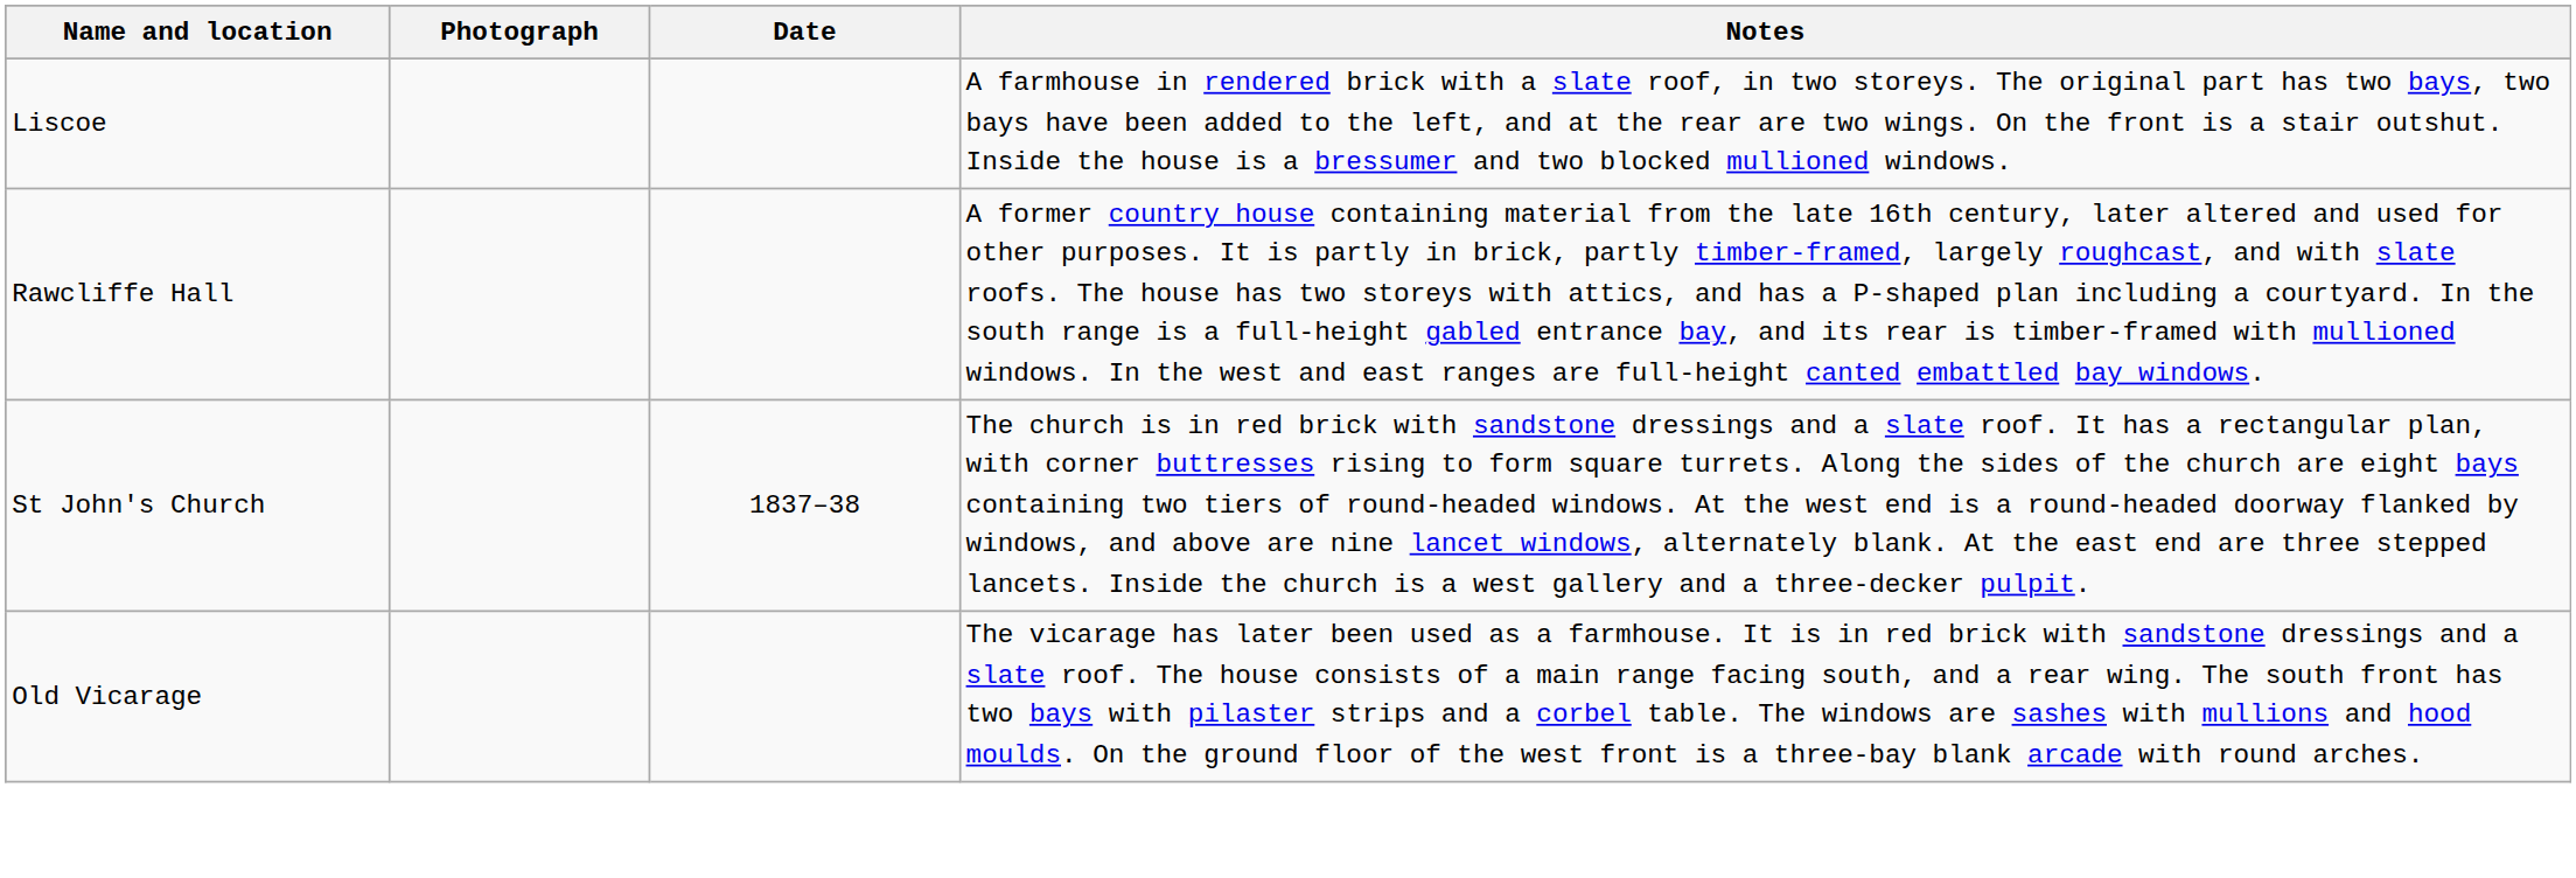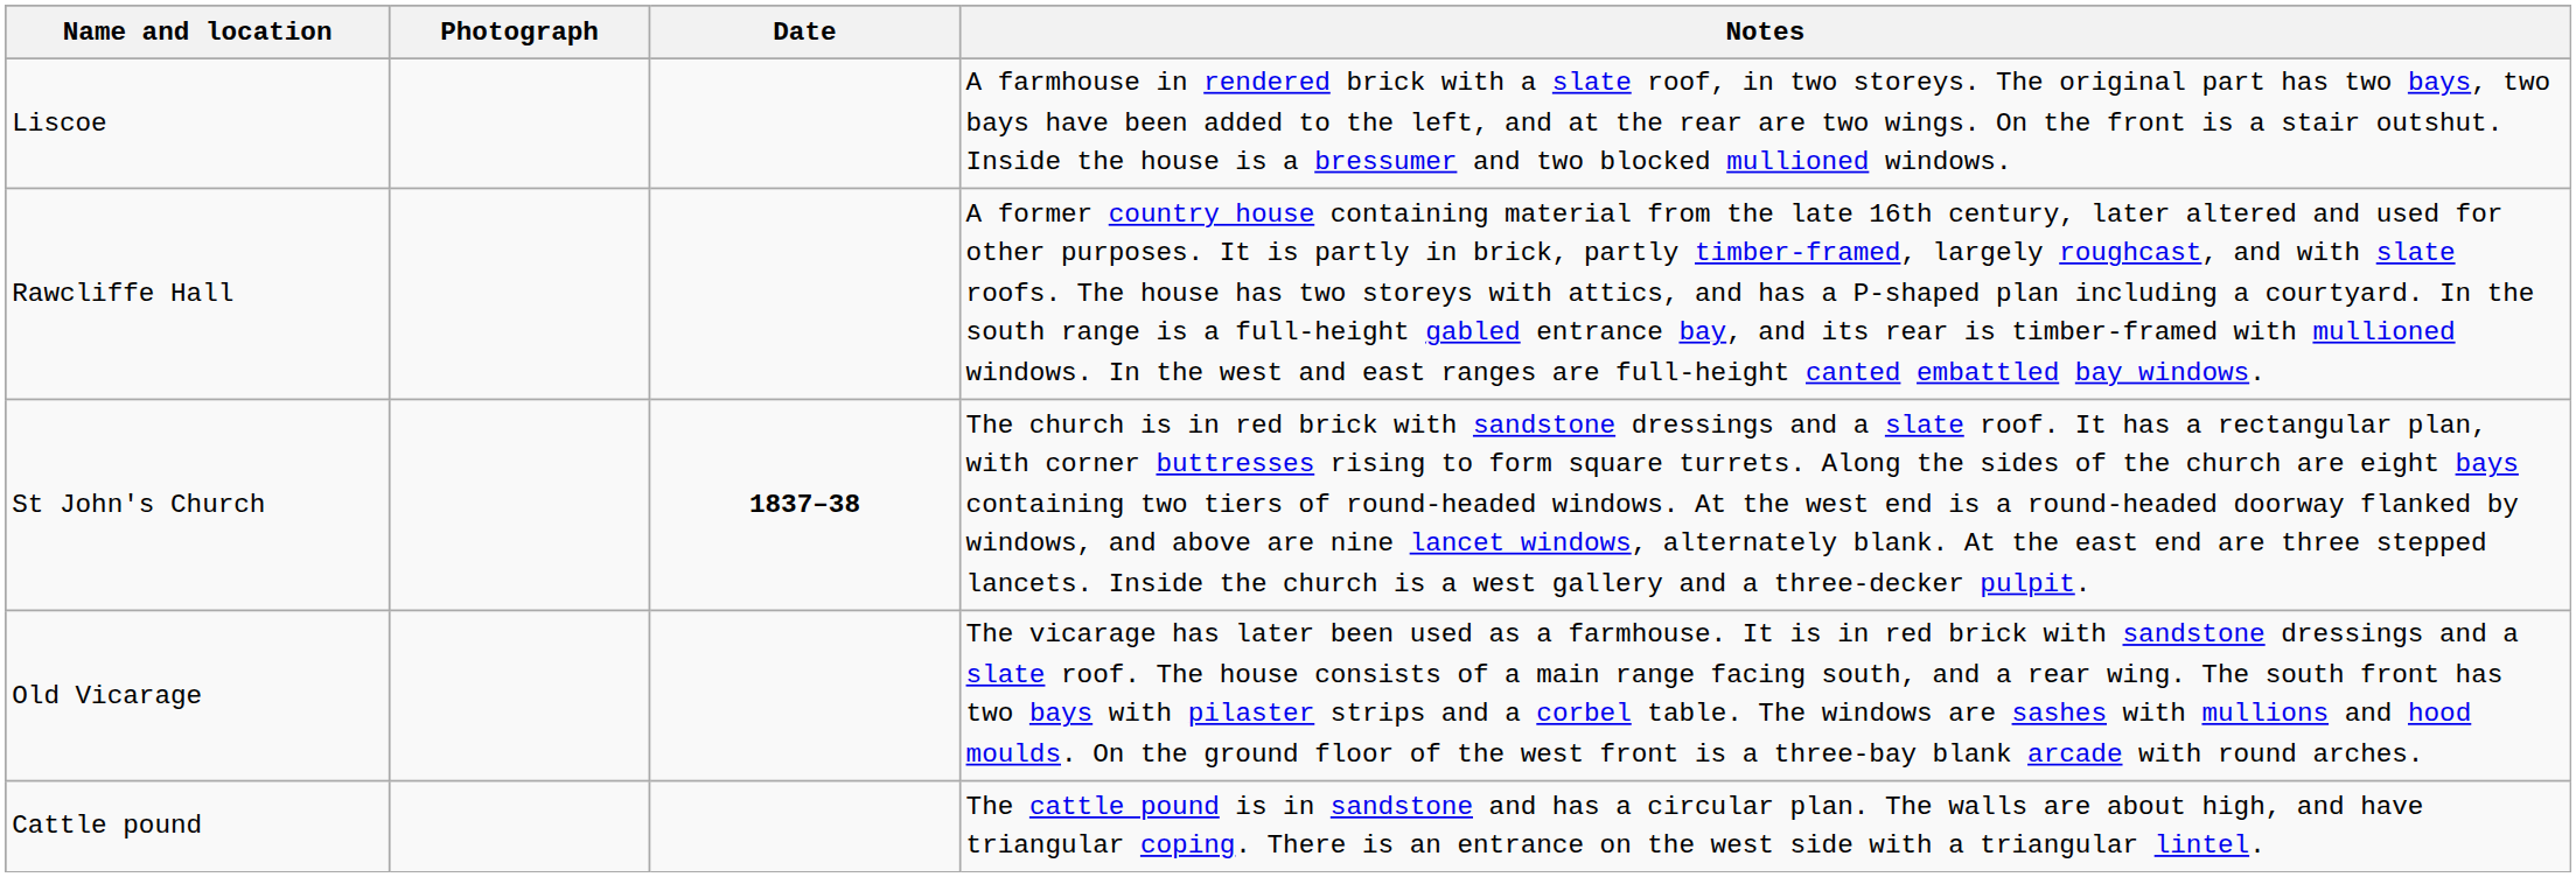St John's Church | Date: normal -> bold
+ row: Cattle pound | The cattle pound is in sandstone and has a circular plan. The walls are about high, and have triangular coping. There is an entrance on the west side with a triangular lintel.
